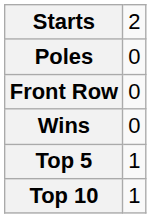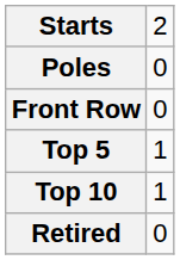- row: Wins | 0
+ row: Retired | 0
